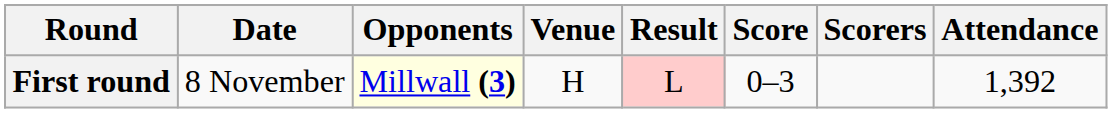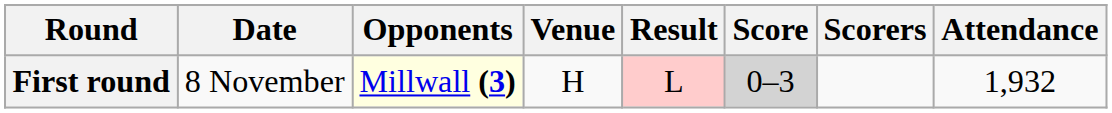First round | Score: no background -> lightgrey background
First round | Attendance: 1,392 -> 1,932
